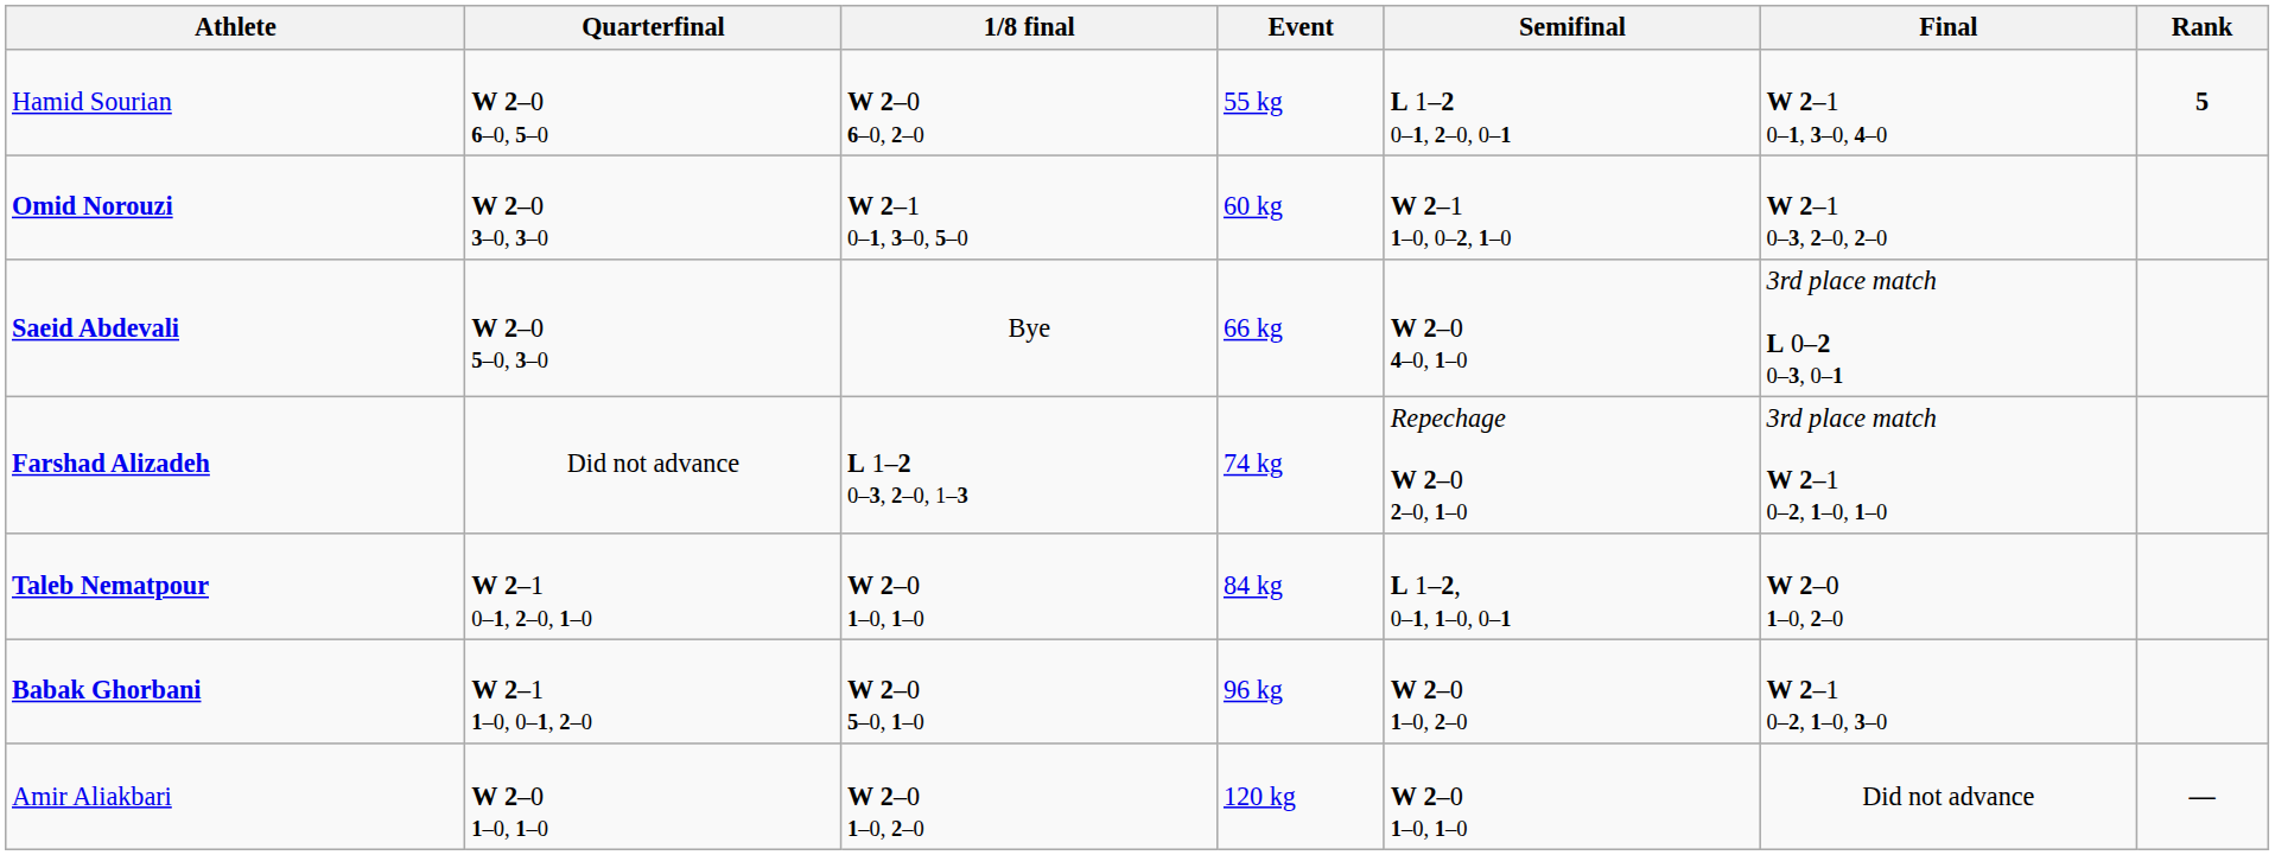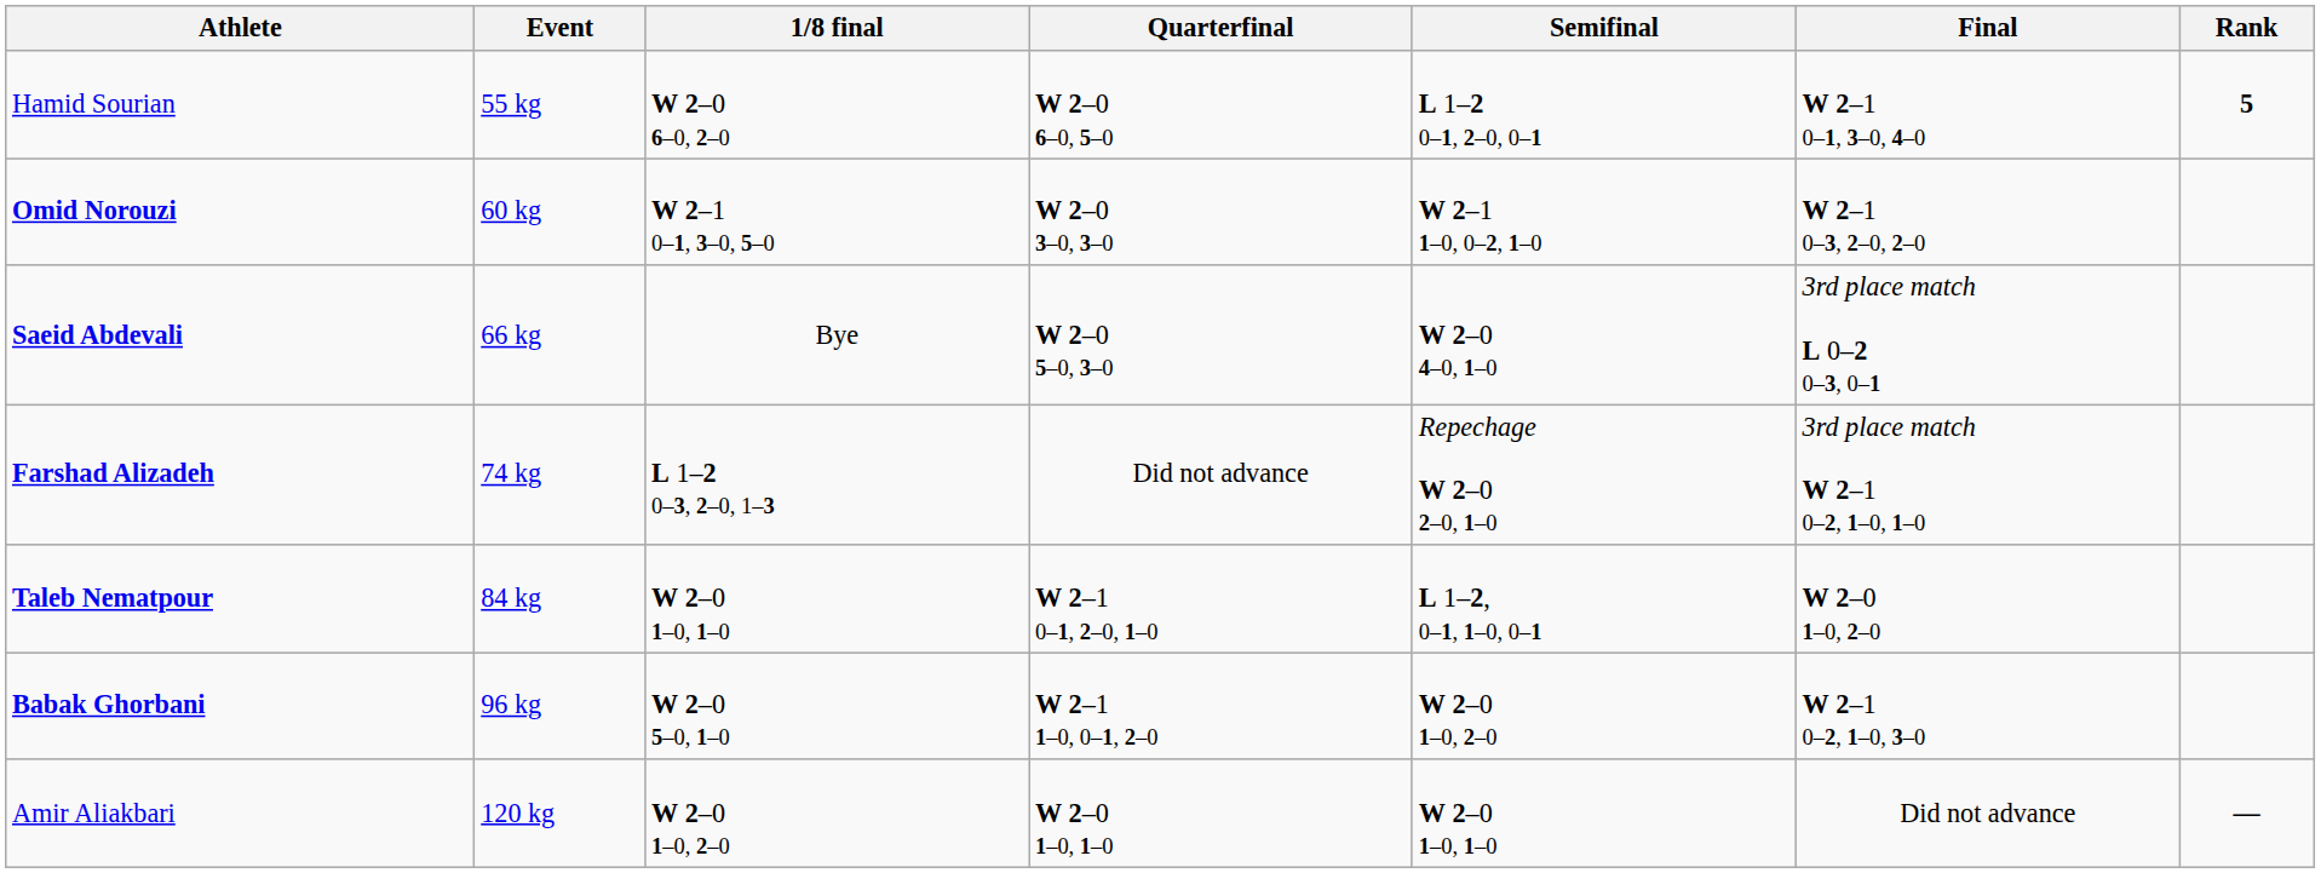columns swapped: Event <-> Quarterfinal
